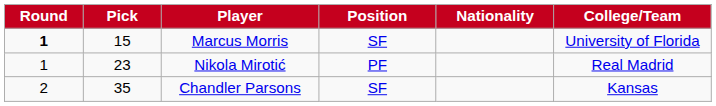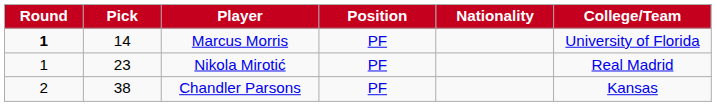Marcus Morris | Pick: 15 -> 14
Marcus Morris | Position: SF -> PF
Chandler Parsons | Pick: 35 -> 38
Chandler Parsons | Position: SF -> PF
